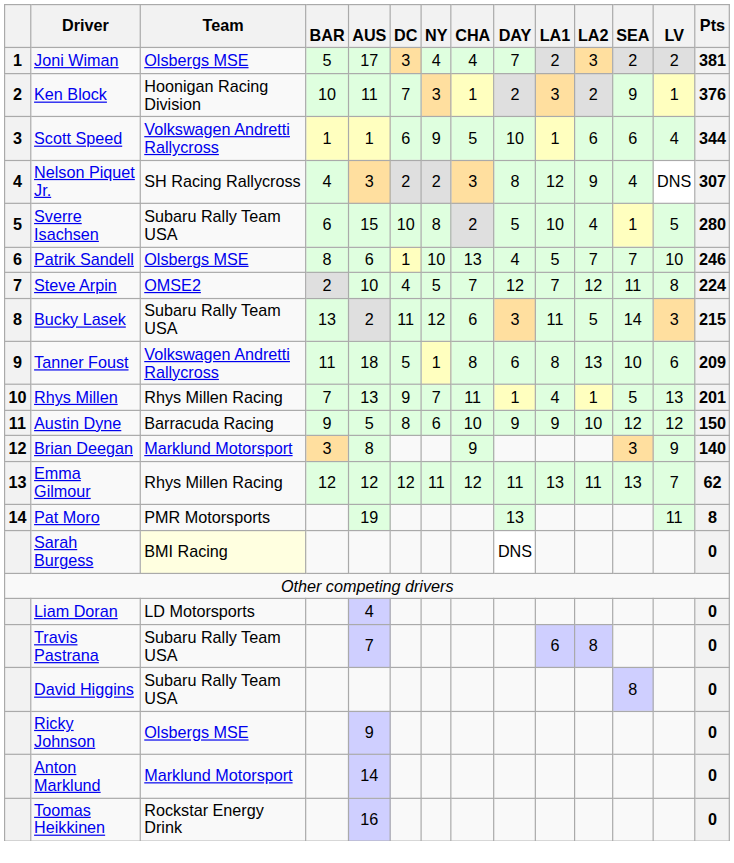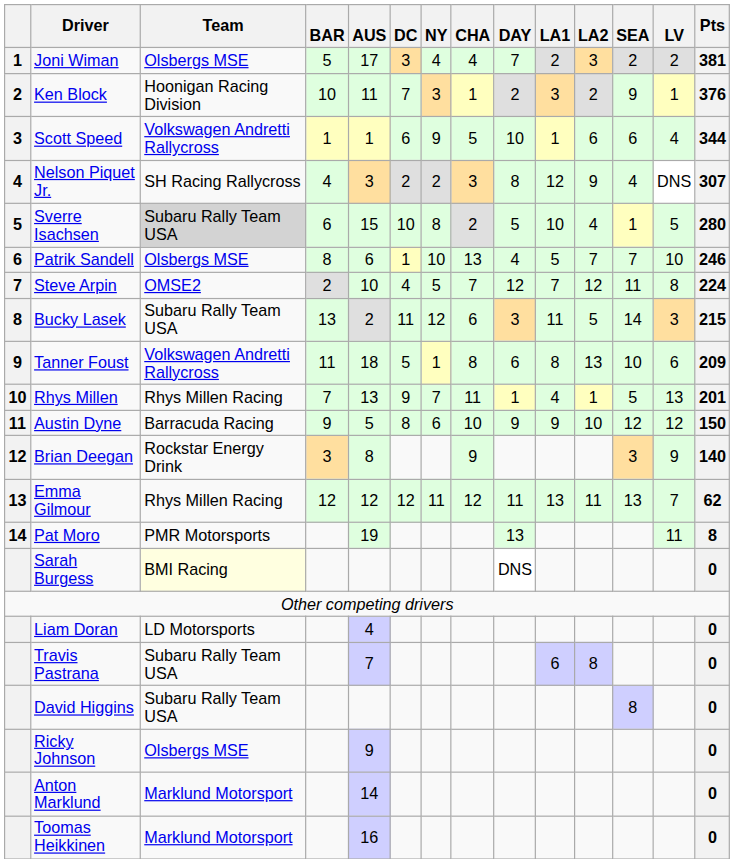Sverre Isachsen | Team: no background -> lightgrey background
Brian Deegan | Team: Marklund Motorsport -> Rockstar Energy Drink
Toomas Heikkinen | Team: Rockstar Energy Drink -> Marklund Motorsport
